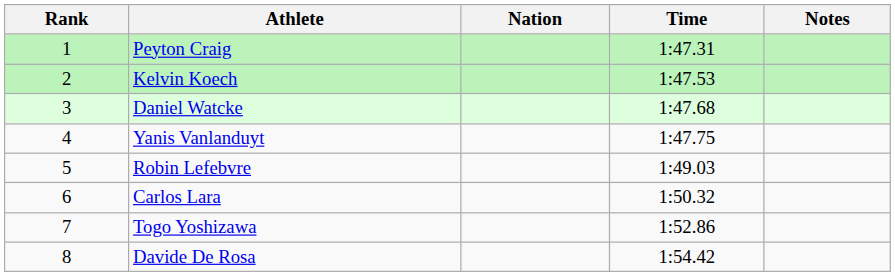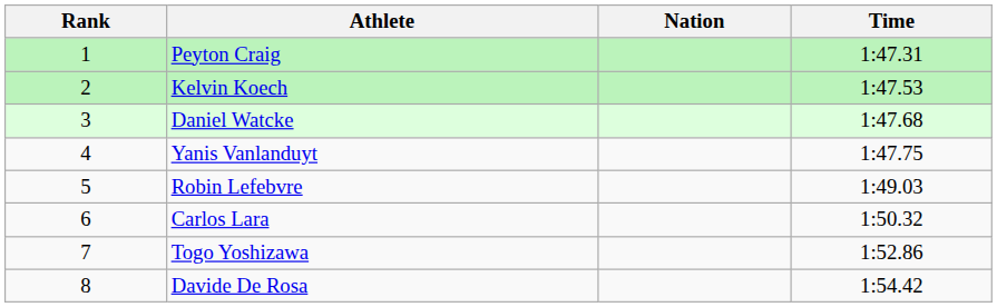- column: Notes
